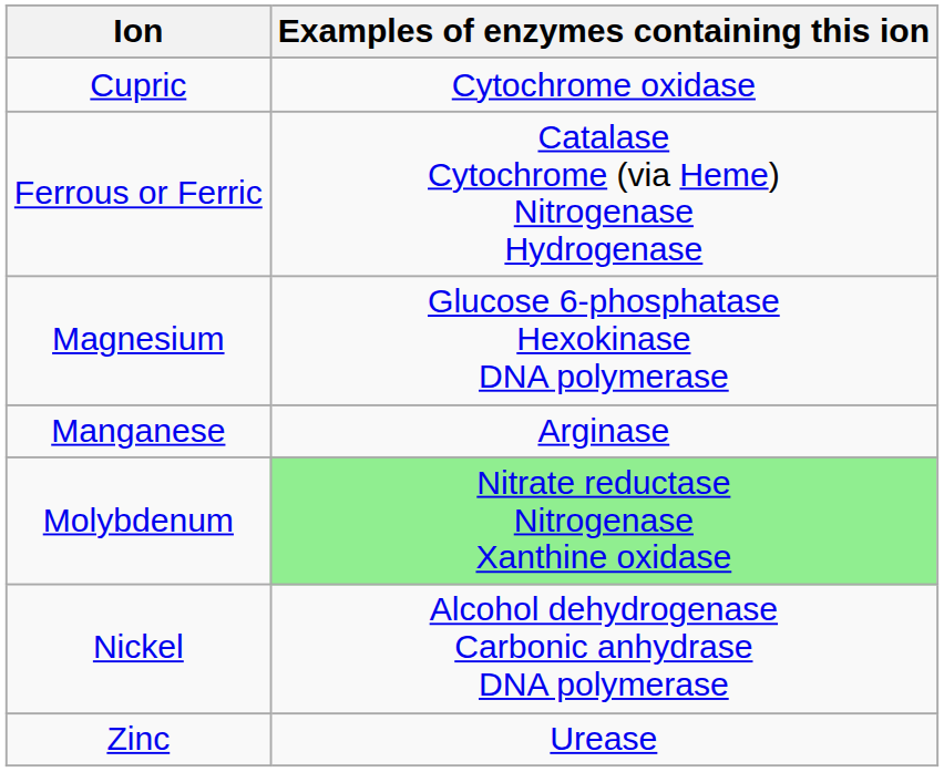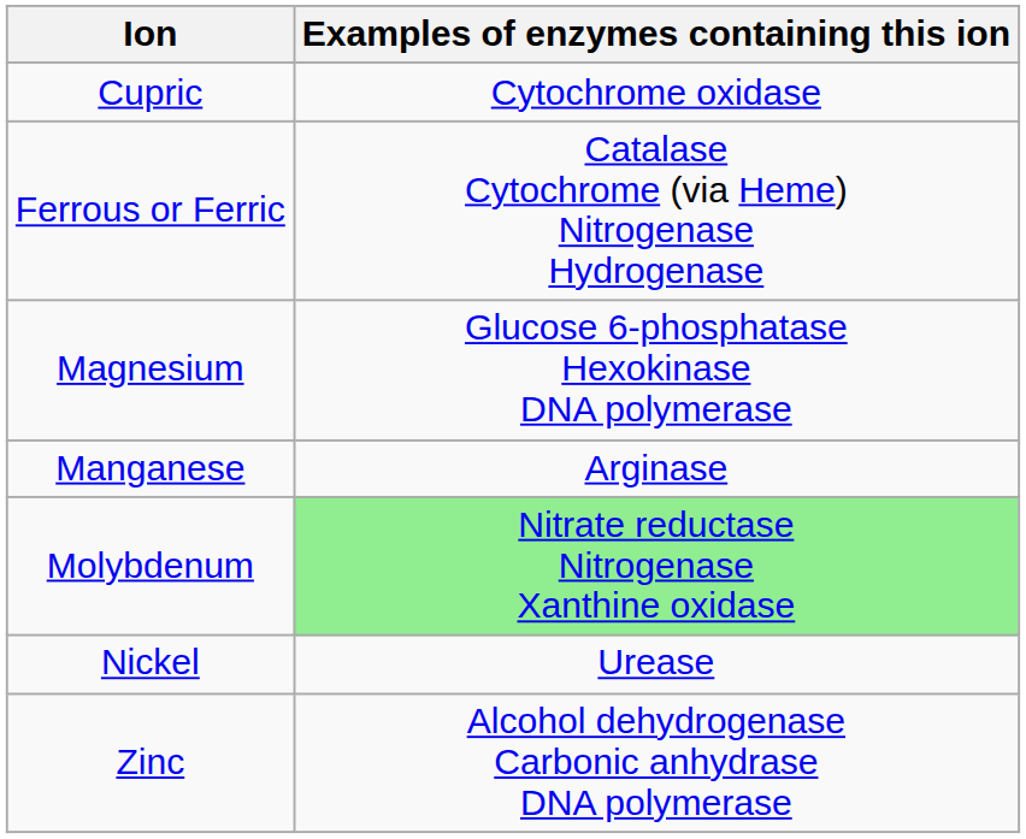Nickel | Examples of enzymes containing this ion: Alcohol dehydrogenase Carbonic anhydrase DNA polymerase -> Urease
Zinc | Examples of enzymes containing this ion: Urease -> Alcohol dehydrogenase Carbonic anhydrase DNA polymerase
